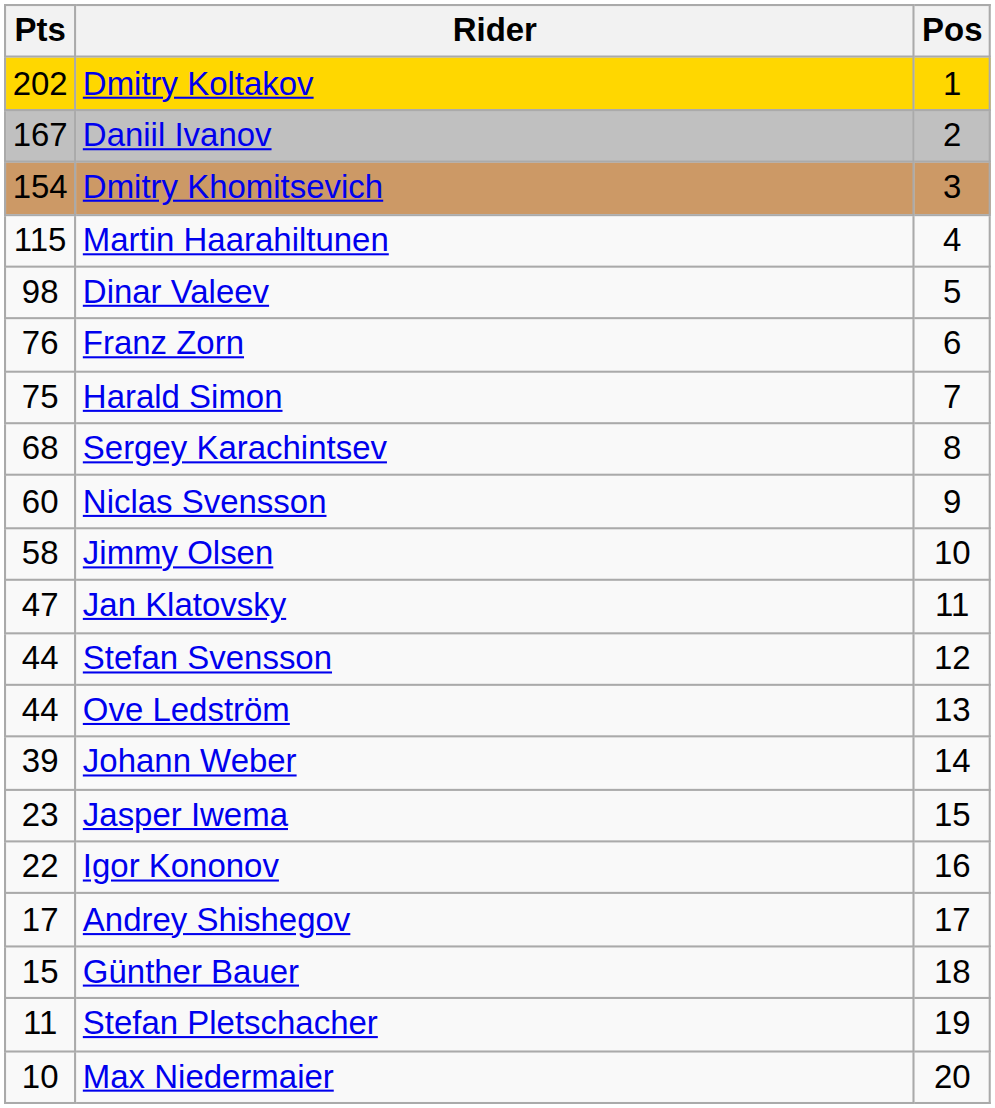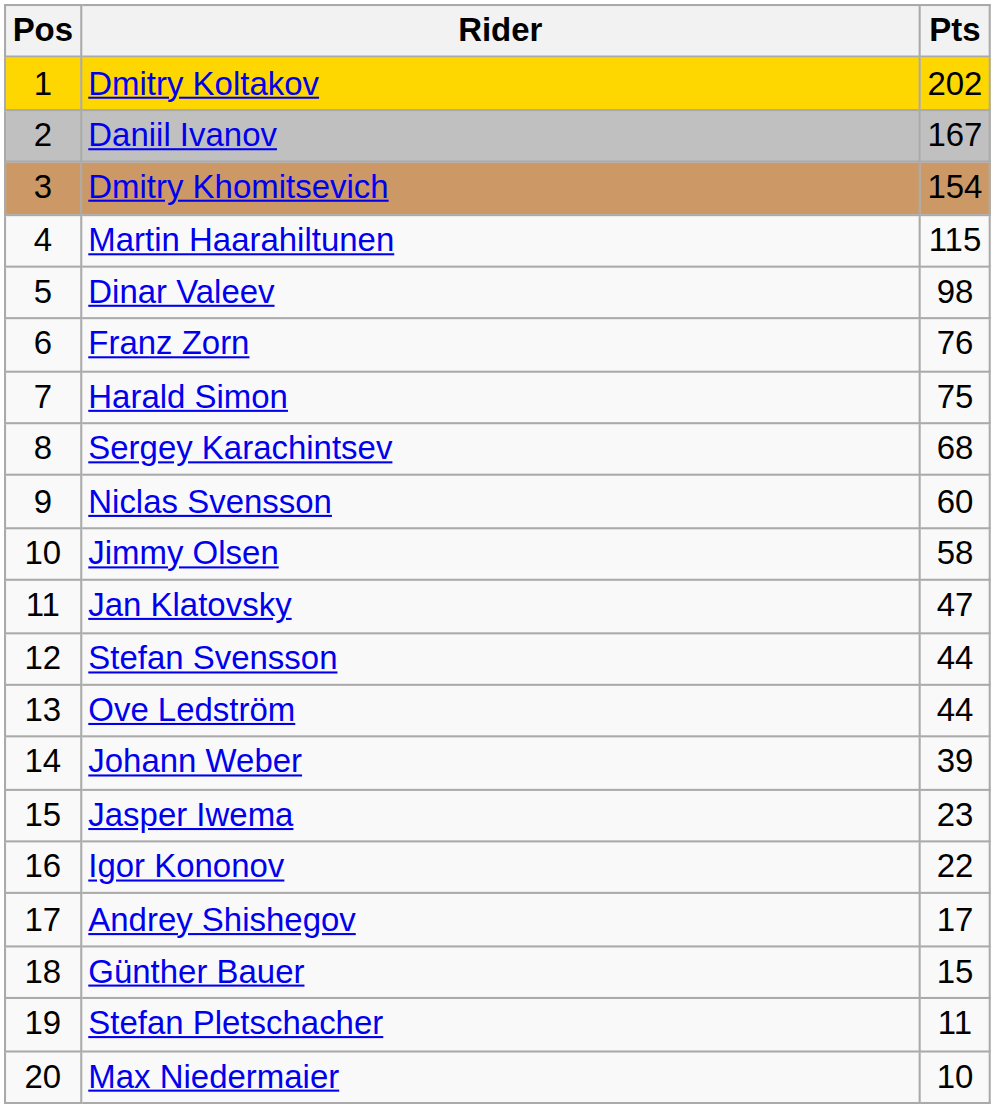columns swapped: Pos <-> Pts
